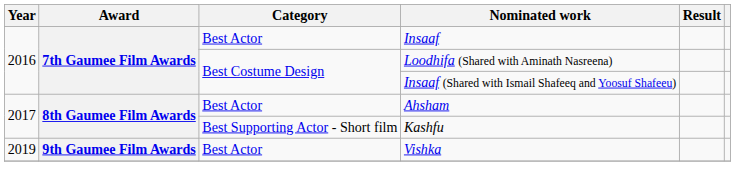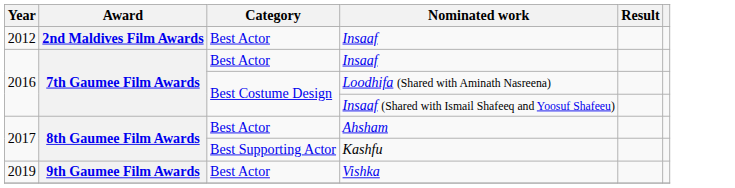+ row: 2012 | 2nd Maldives Film Awards | Best Actor | Insaaf
Kashfu | Category: Best Supporting Actor - Short film -> Best Supporting Actor
